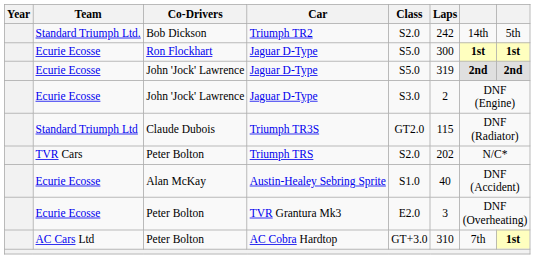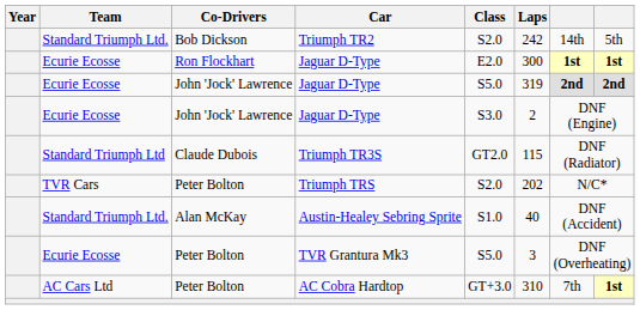Ron Flockhart / Jaguar D-Type | Class: S5.0 -> E2.0
Austin-Healey Sebring Sprite | Team: Ecurie Ecosse -> Standard Triumph Ltd.
TVR Grantura Mk3 | Class: E2.0 -> S5.0
